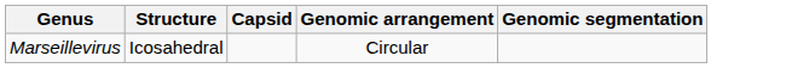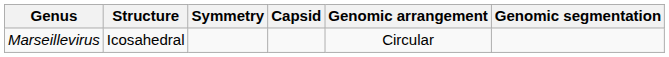+ column: Symmetry
